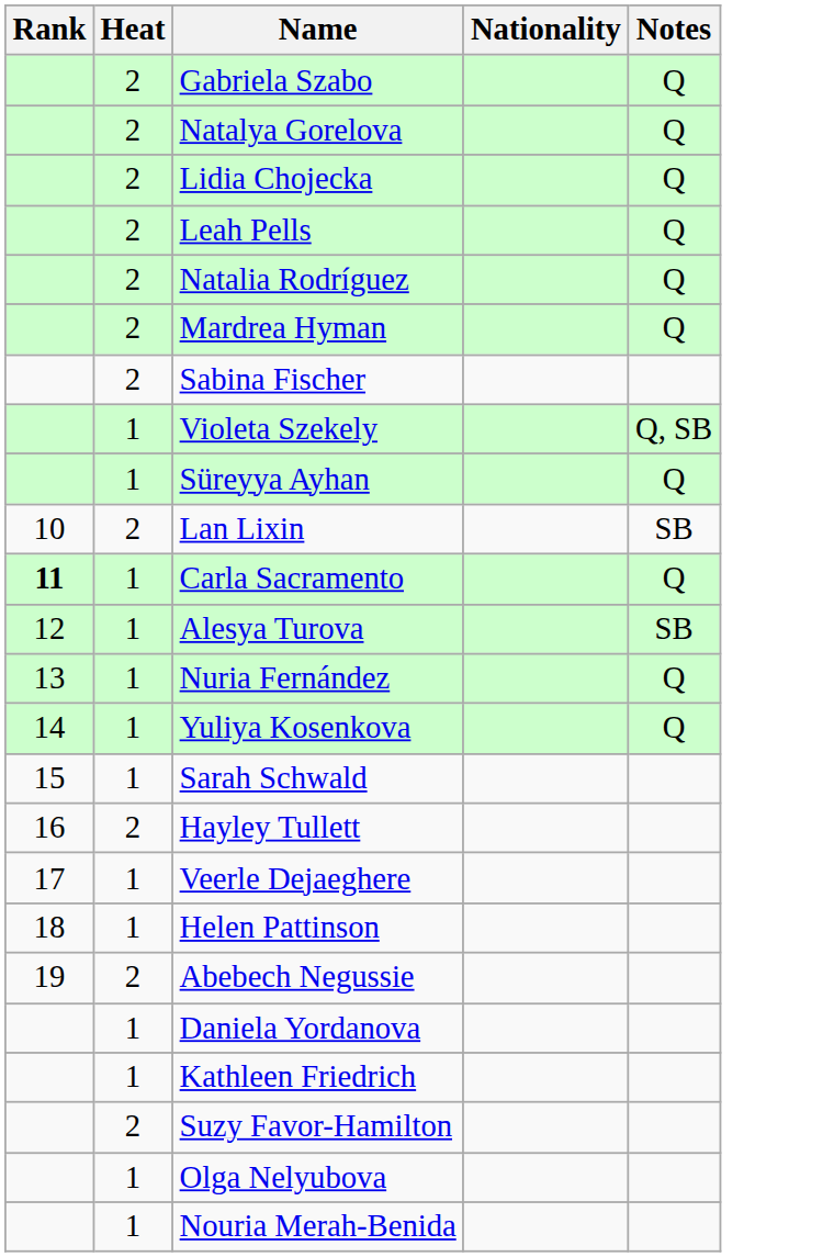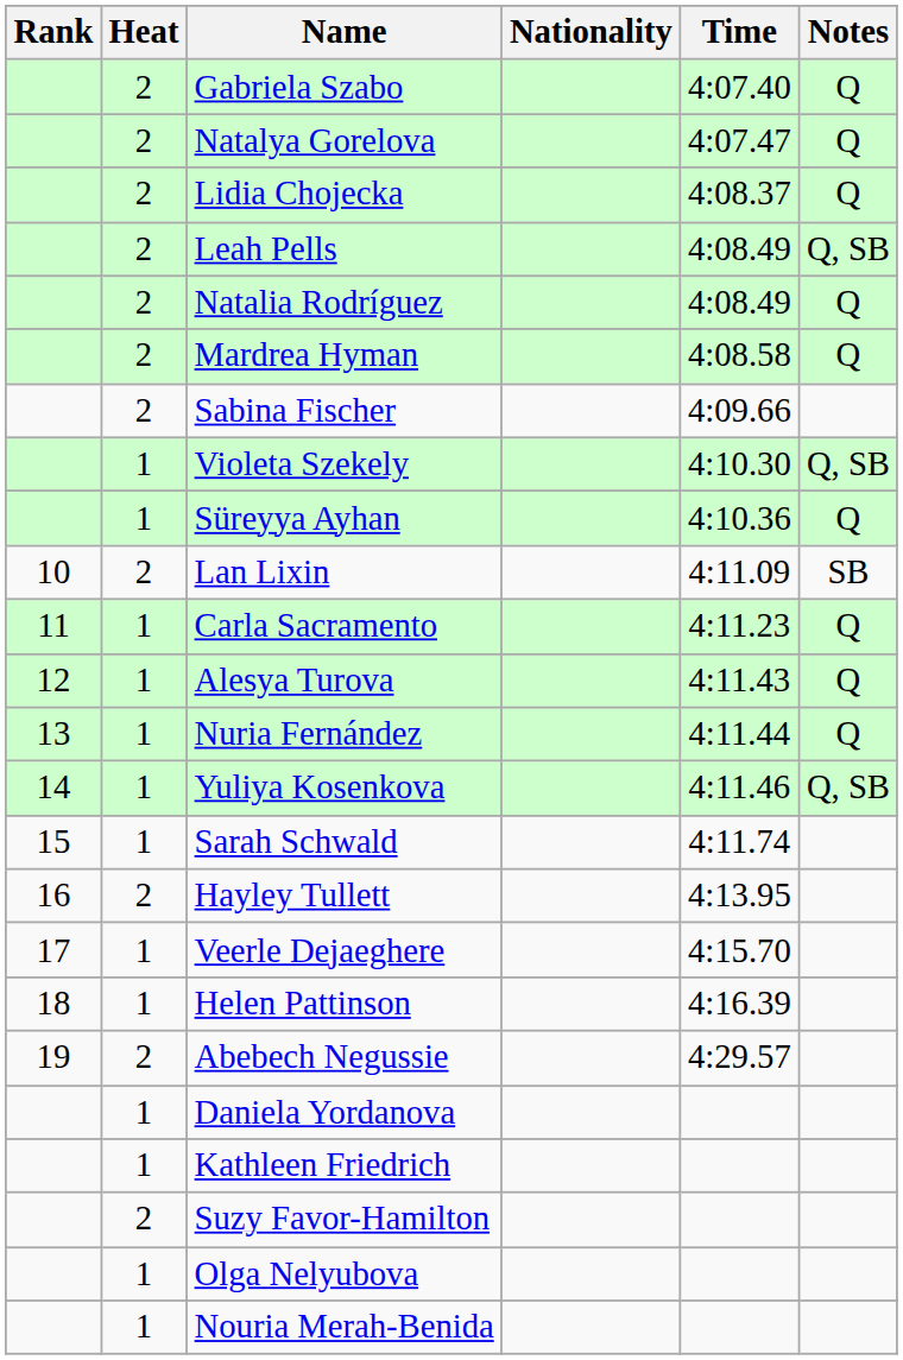+ column: Time | 4:07.40 | 4:07.47 | 4:08.37 | 4:08.49 | 4:08.49 | 4:08.58 | 4:09.66 | 4:10.30 | 4:10.36 | 4:11.09 | 4:11.23 | 4:11.43 | 4:11.44 | 4:11.46 | 4:11.74 | 4:13.95 | 4:15.70 | 4:16.39 | 4:29.57
Leah Pells | Notes: Q -> Q, SB
Carla Sacramento | Rank: bold -> normal
Alesya Turova | Notes: SB -> Q
Yuliya Kosenkova | Notes: Q -> Q, SB
